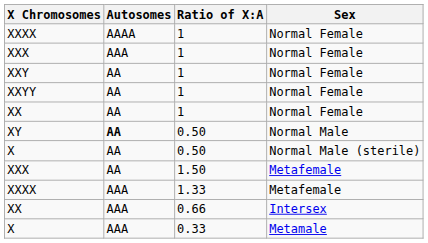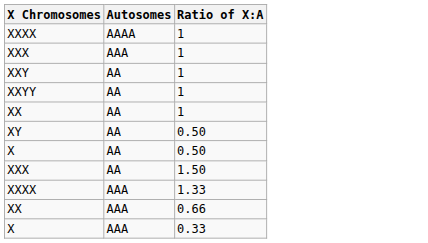- column: Sex | Normal Female | Normal Female | Normal Female | Normal Female | Normal Female | Normal Male | Normal Male (sterile) | Metafemale | Metafemale | Intersex | Metamale
XY | Autosomes: bold -> normal
